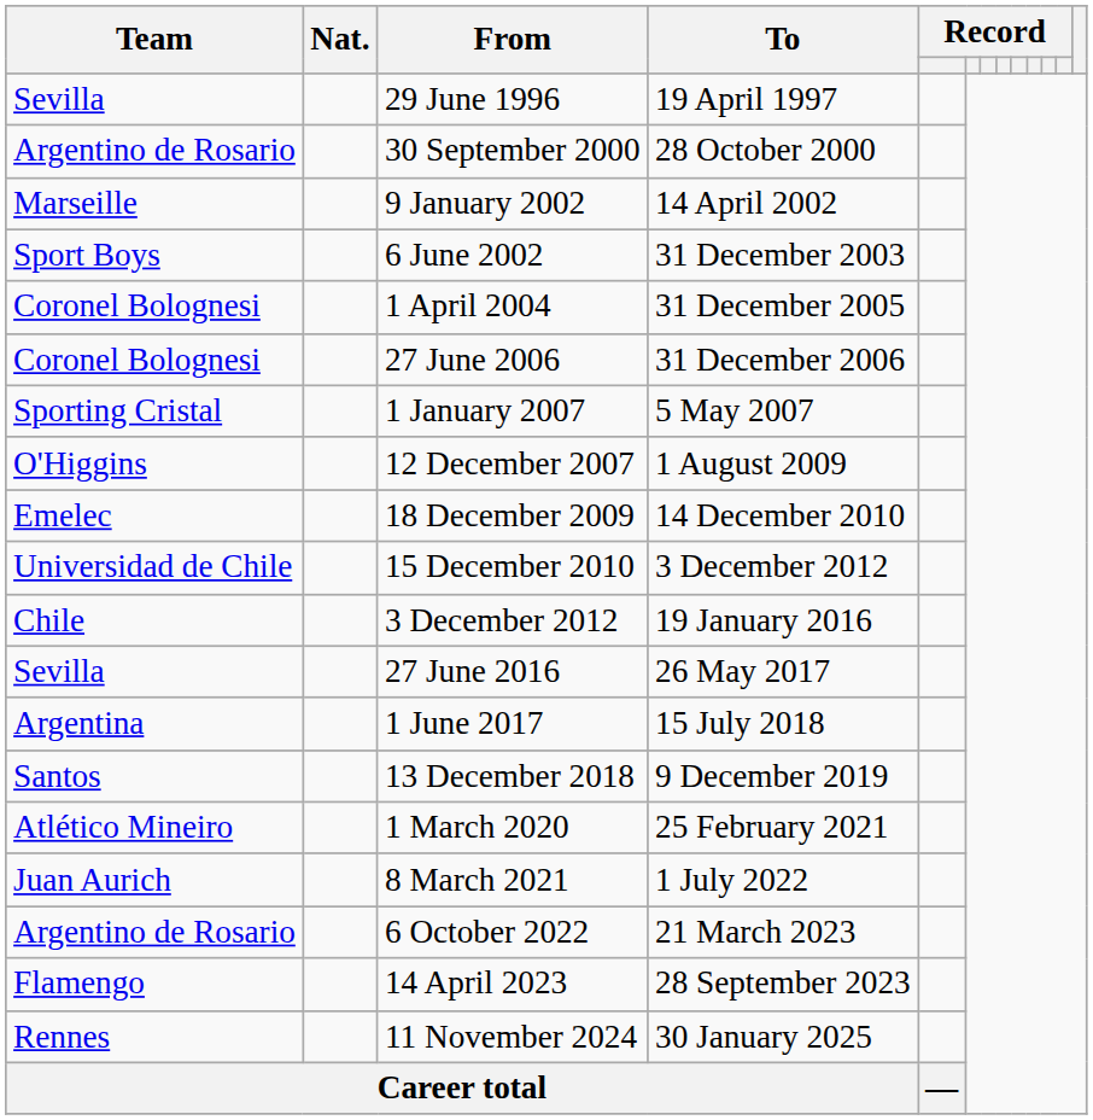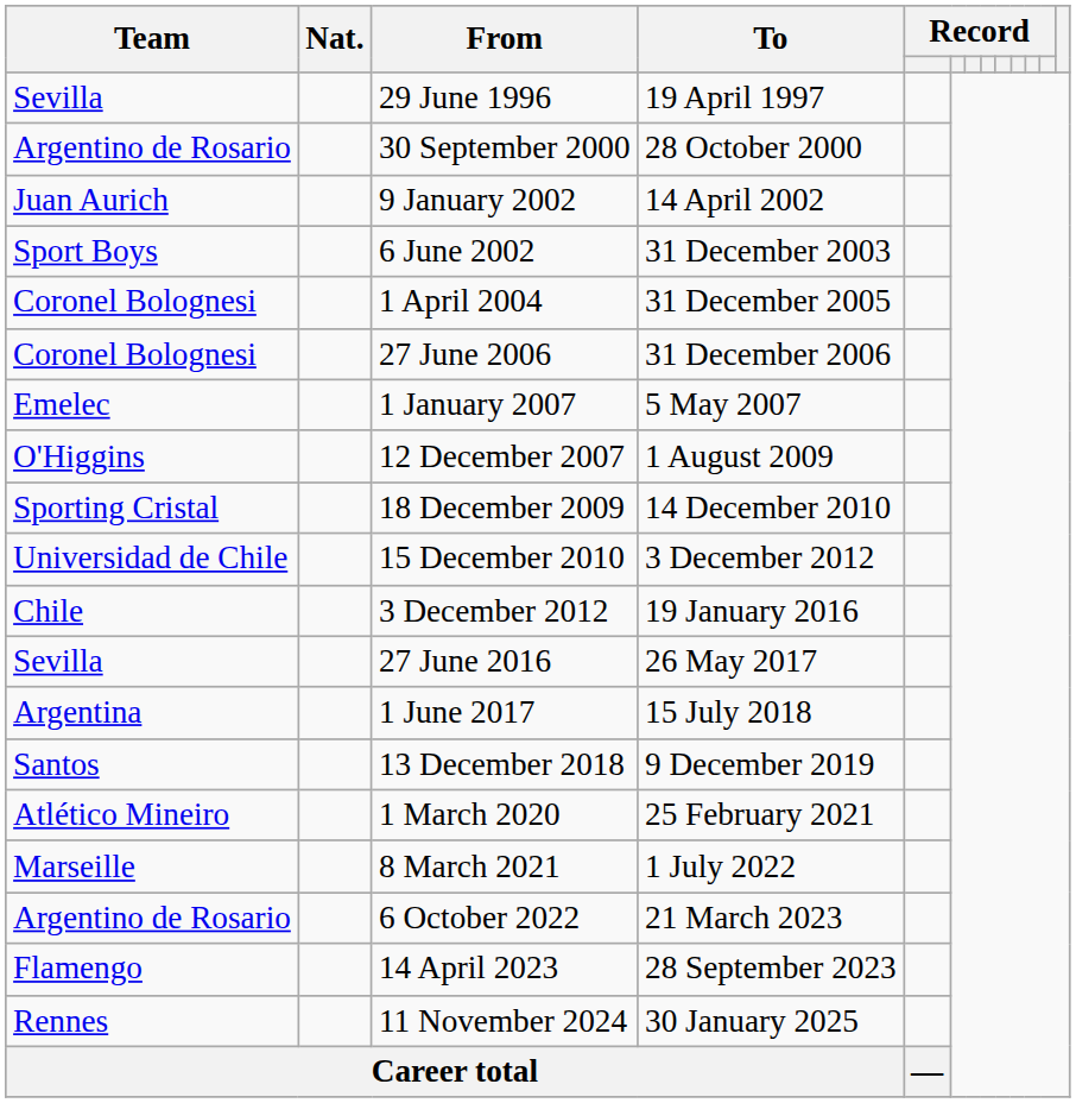9 January 2002 | Team: Marseille -> Juan Aurich
1 January 2007 | Team: Sporting Cristal -> Emelec
18 December 2009 | Team: Emelec -> Sporting Cristal
8 March 2021 | Team: Juan Aurich -> Marseille
